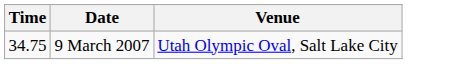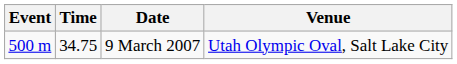+ column: Event | 500 m
